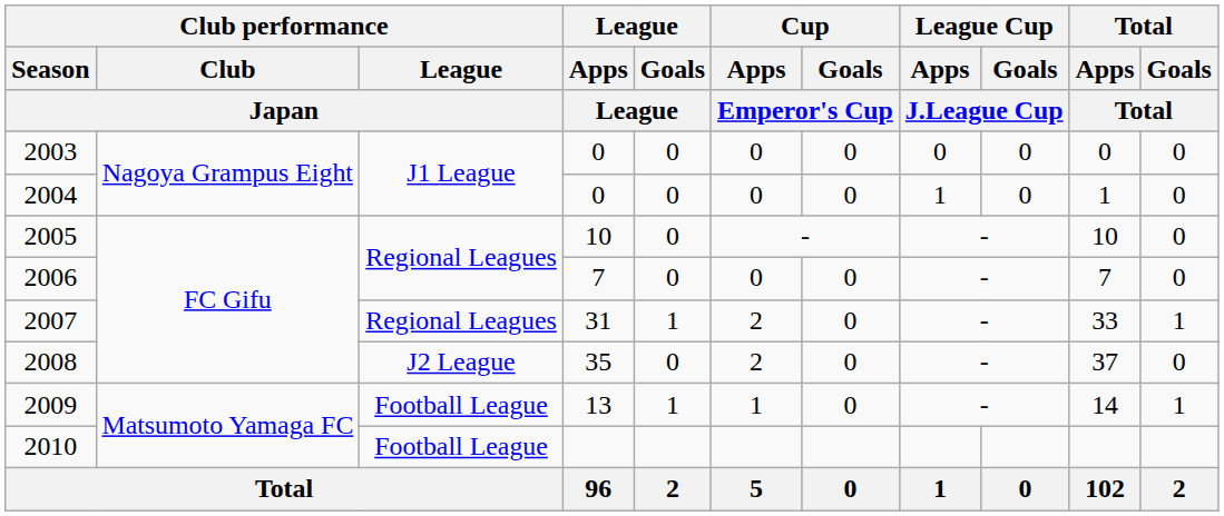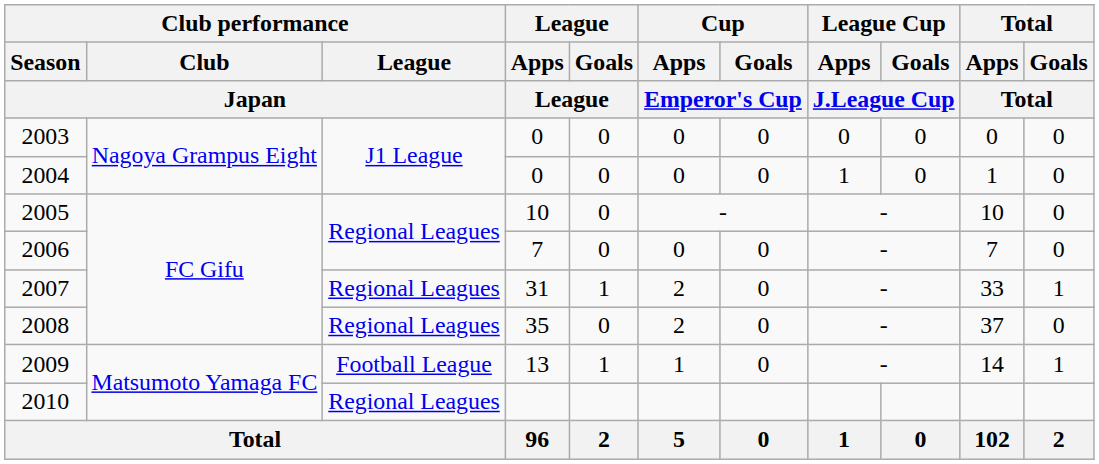2008 | Club performance / League / Japan: J2 League -> Regional Leagues
2010 | Club performance / League / Japan: Football League -> Regional Leagues
